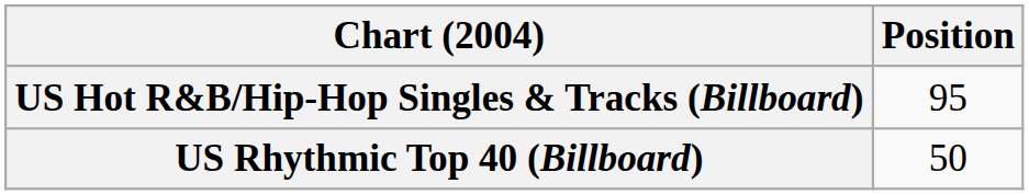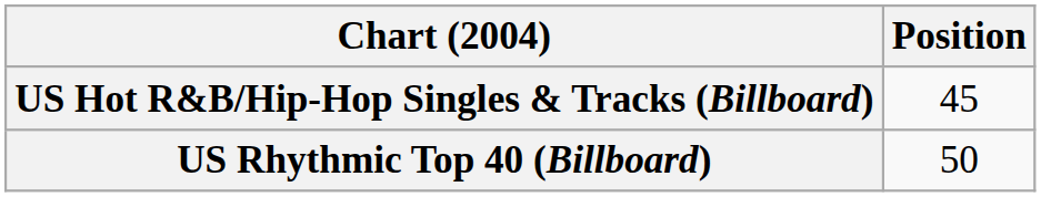US Hot R&B/Hip-Hop Singles & Tracks (Billboard) | Position: 95 -> 45
